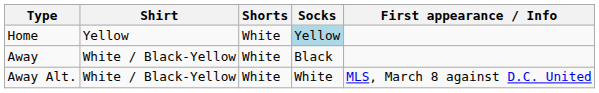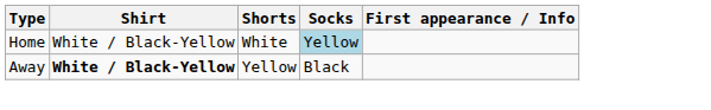Home | Shirt: Yellow -> White / Black-Yellow
Away | Shirt: normal -> bold
Away | Shorts: White -> Yellow
- row: Away Alt. | White / Black-Yellow | White | White | MLS, March 8 against D.C. United
